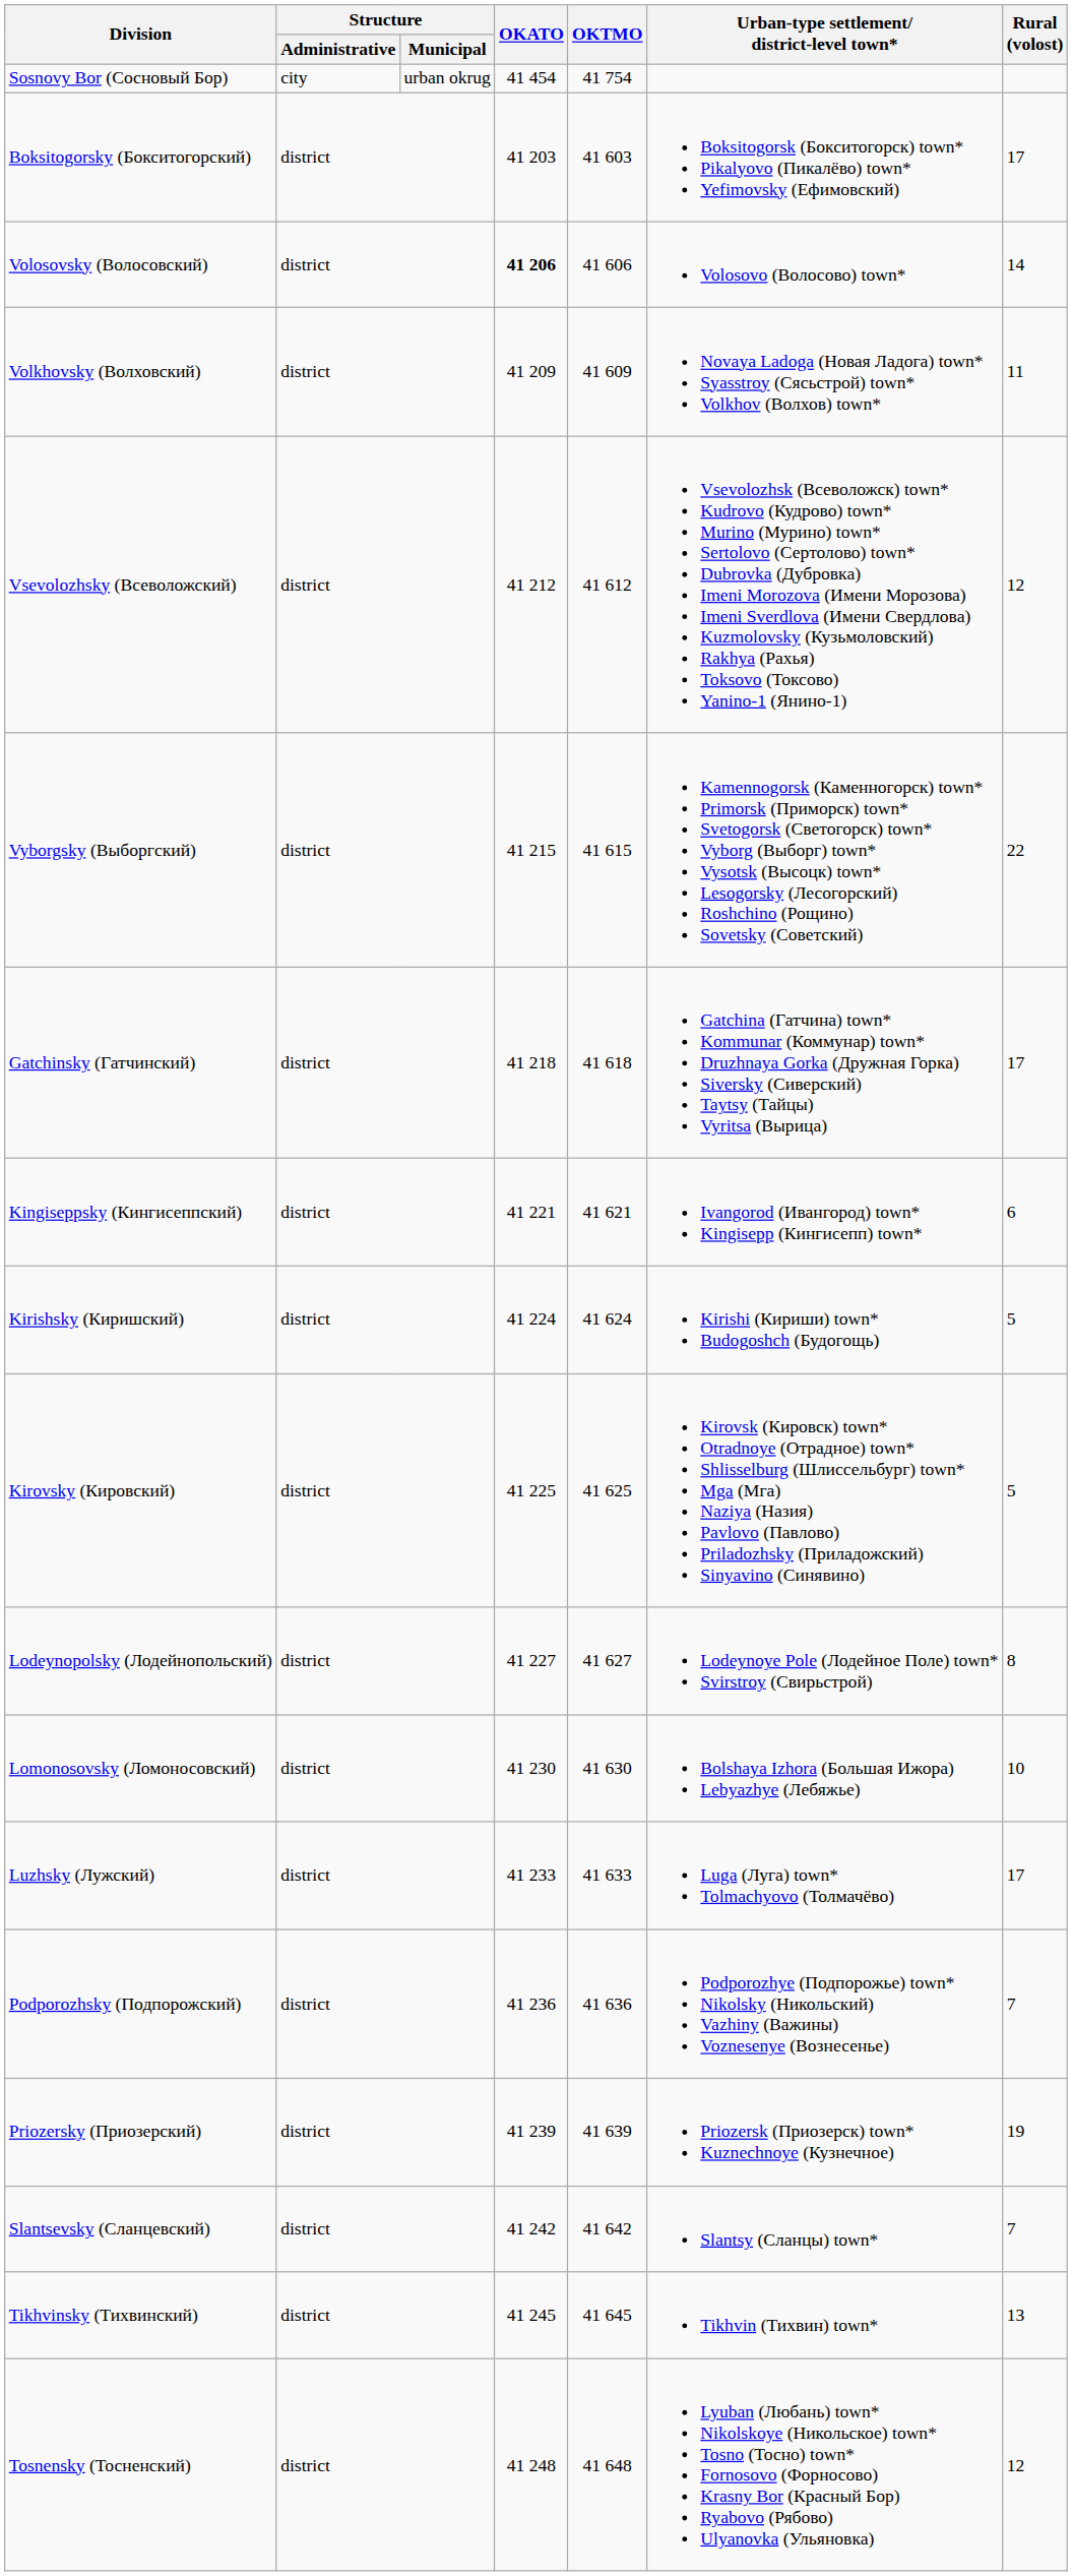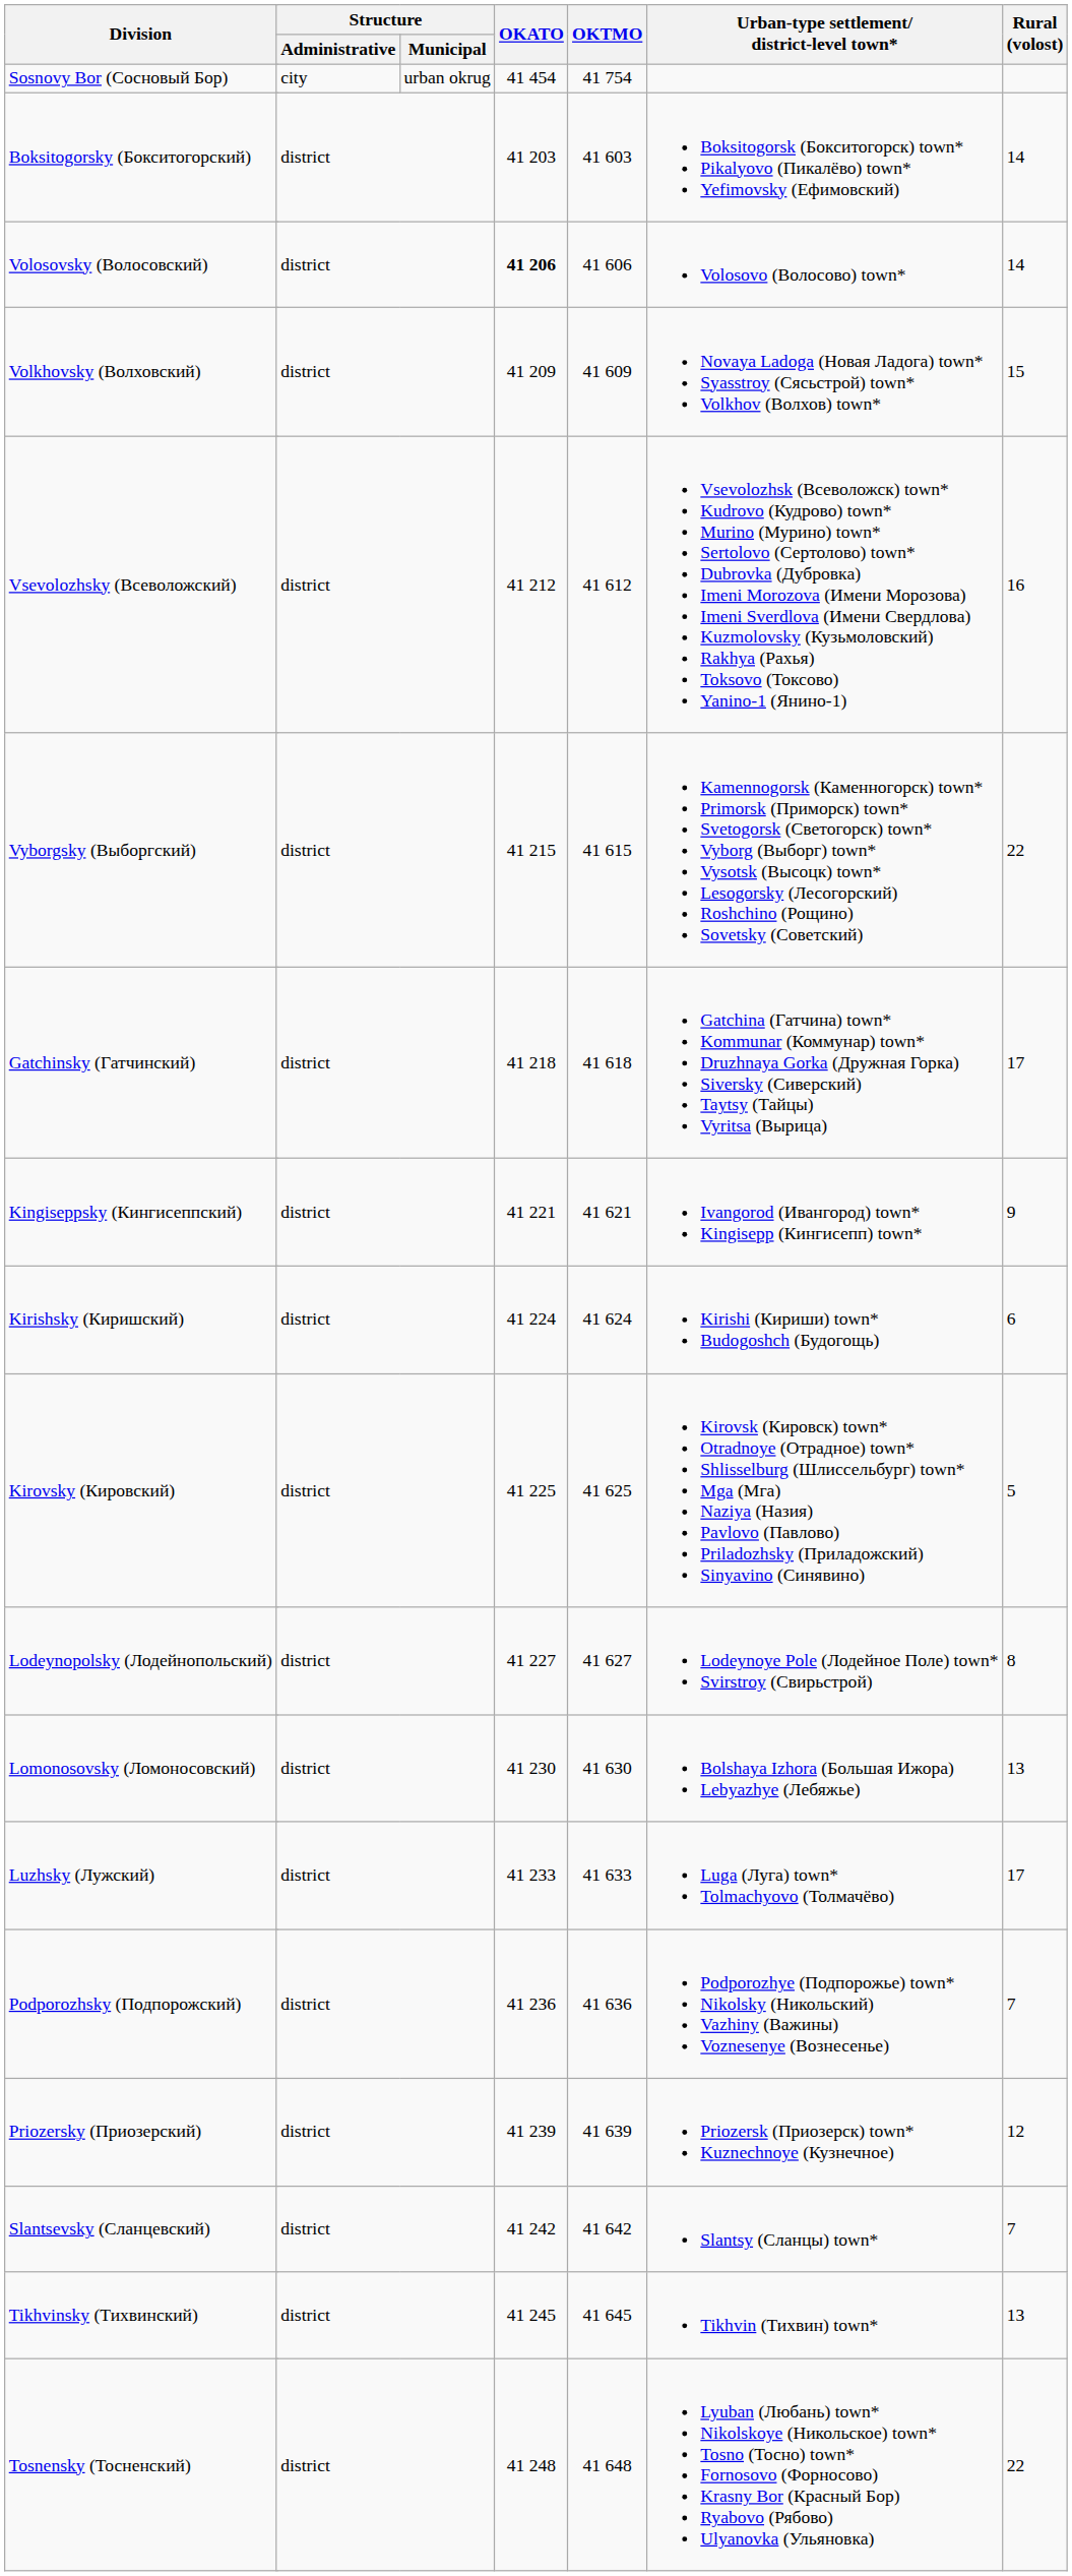Boksitogorsky (Бокситогорский) | Rural (volost): 17 -> 14
Volkhovsky (Волховский) | Rural (volost): 11 -> 15
Vsevolozhsky (Всеволожский) | Rural (volost): 12 -> 16
Kingiseppsky (Кингисеппский) | Rural (volost): 6 -> 9
Kirishsky (Киришский) | Rural (volost): 5 -> 6
Lomonosovsky (Ломоносовский) | Rural (volost): 10 -> 13
Priozersky (Приозерский) | Rural (volost): 19 -> 12
Tosnensky (Тосненский) | Rural (volost): 12 -> 22
